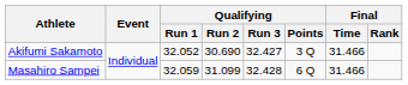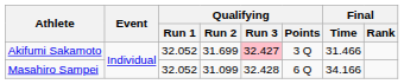Akifumi Sakamoto | Qualifying / Run 2: 30.690 -> 31.699
Akifumi Sakamoto | Qualifying / Run 3: no background -> pink background
Masahiro Sampei | Qualifying / Run 1: 32.059 -> 32.052
Masahiro Sampei | Final / Time: 31.466 -> 34.166
